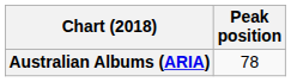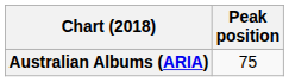Australian Albums (ARIA) | Peak position: 78 -> 75
